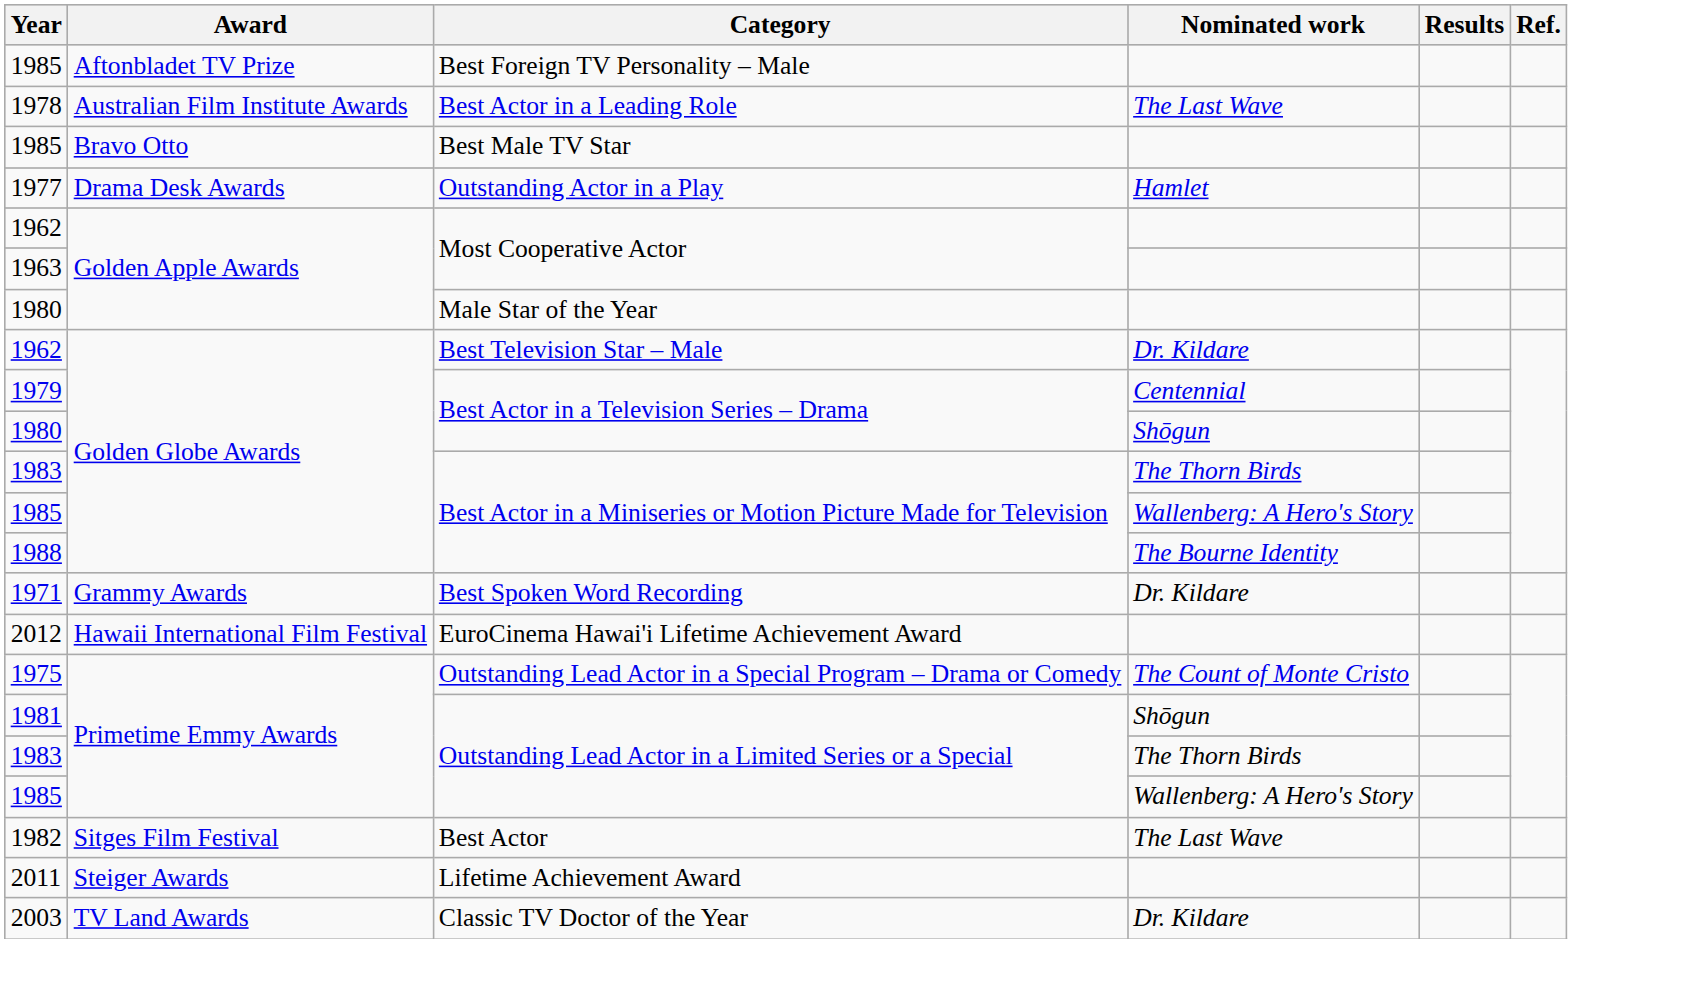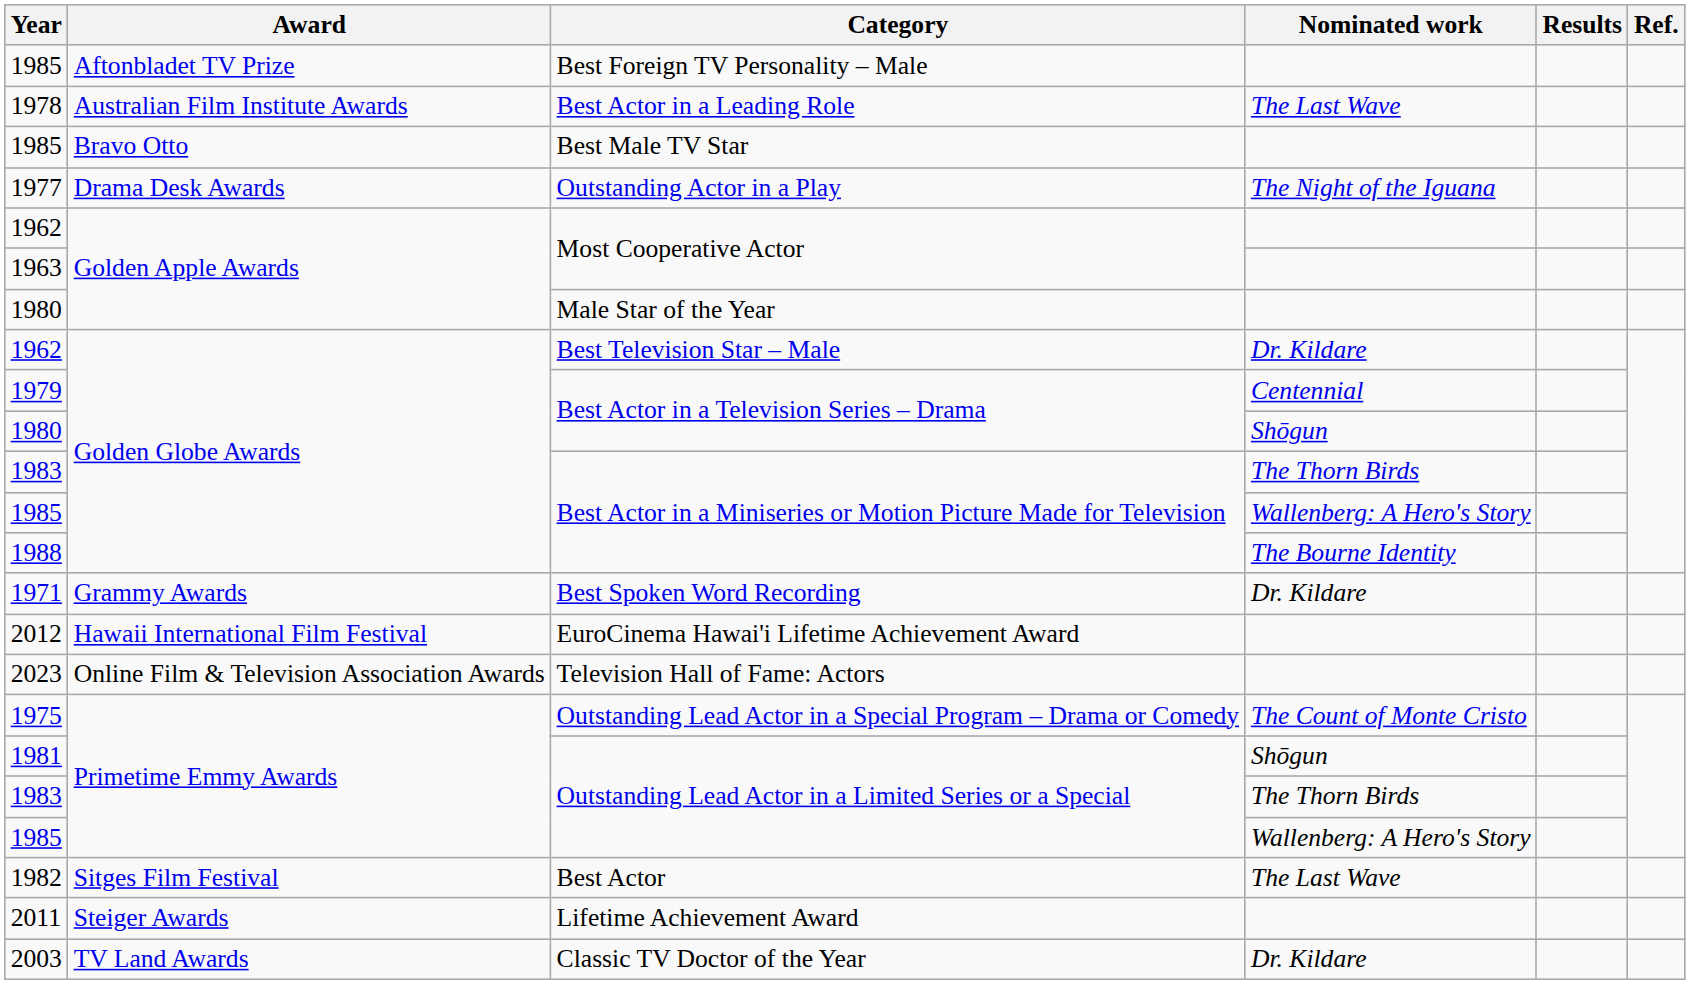1977 | Nominated work: Hamlet -> The Night of the Iguana
+ row: 2023 | Online Film & Television Association Awards | Television Hall of Fame: Actors
